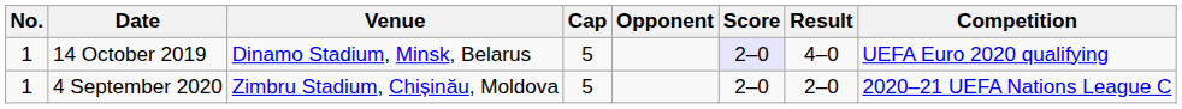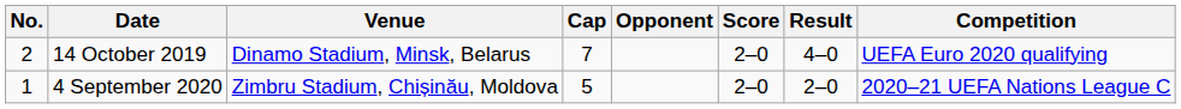14 October 2019 | No.: 1 -> 2
14 October 2019 | Cap: 5 -> 7
14 October 2019 | Score: lavender background -> no background
